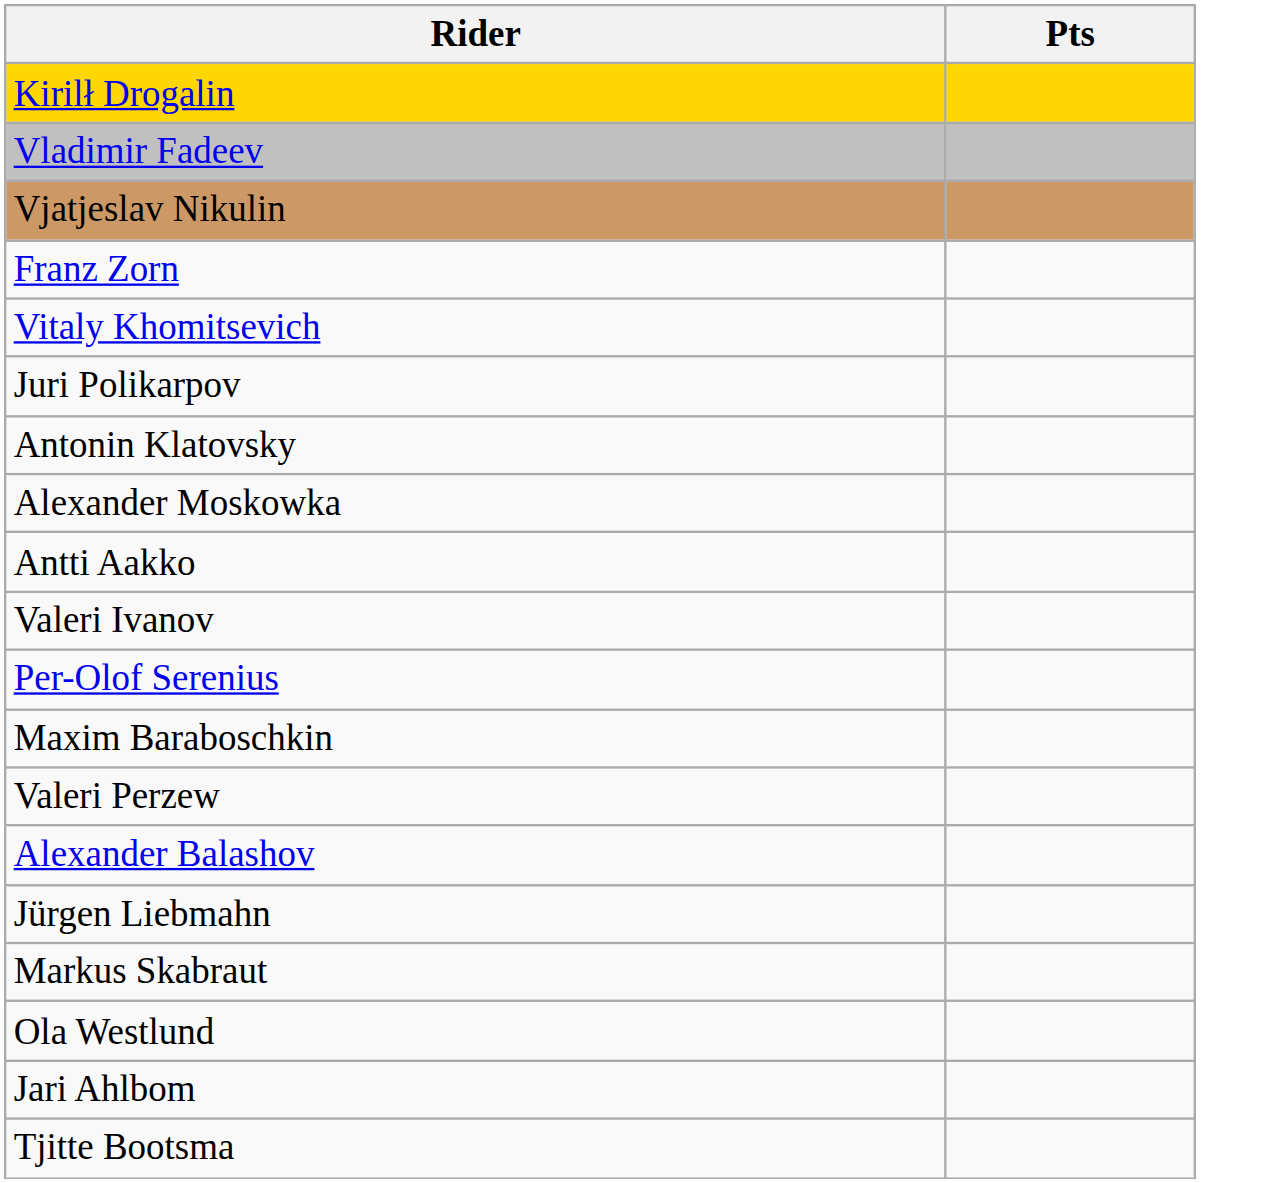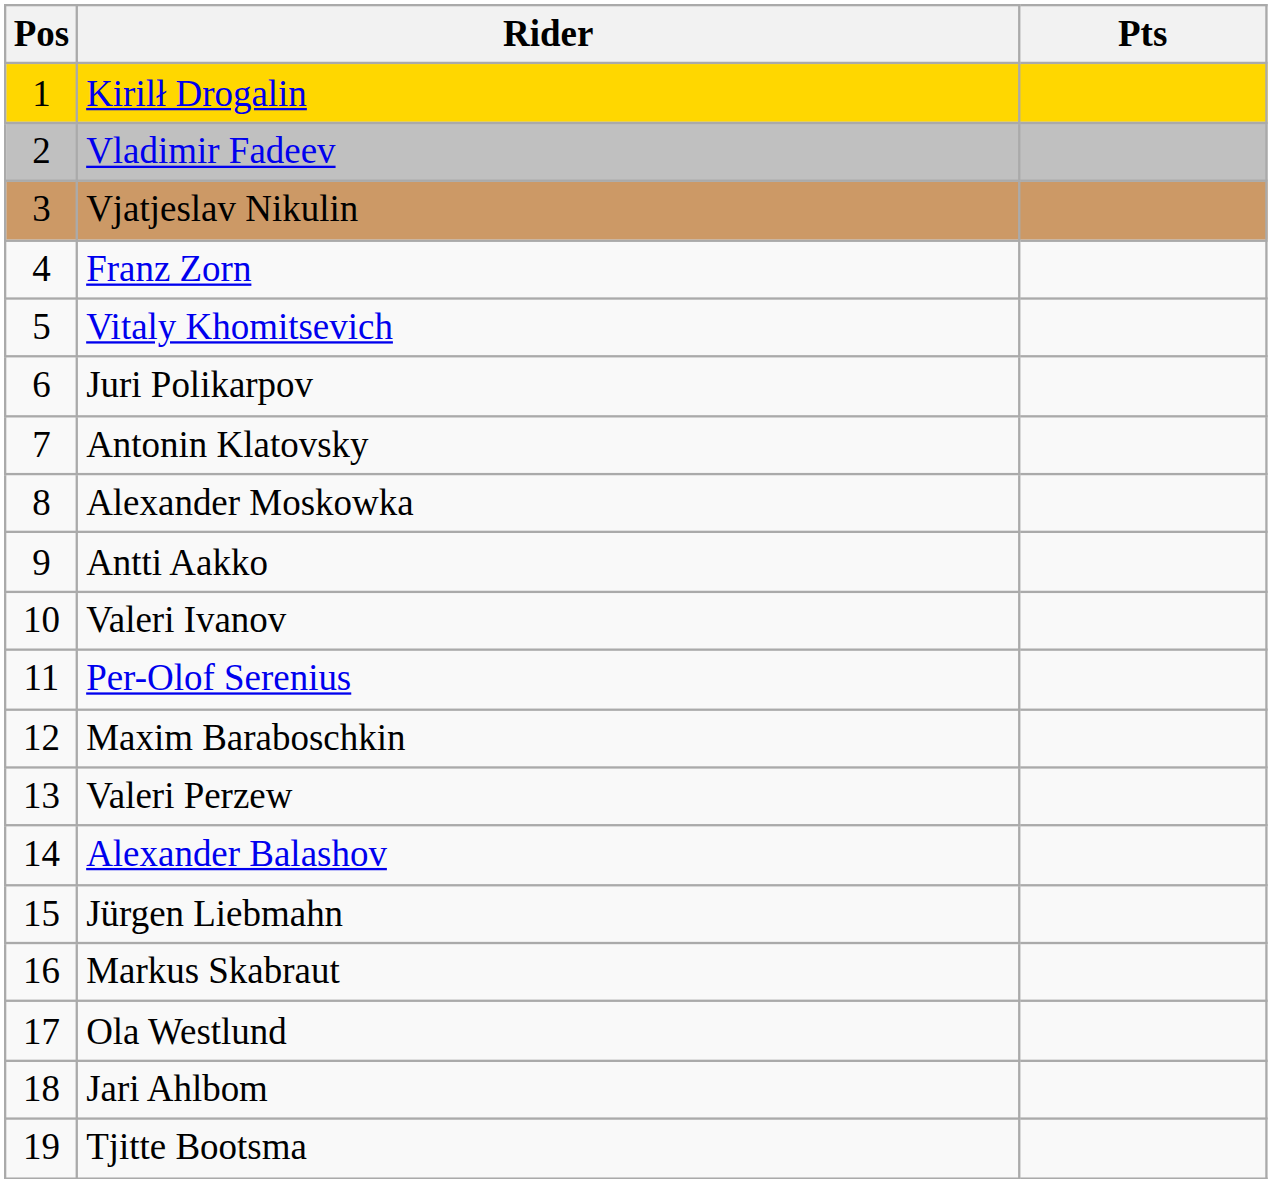+ column: Pos | 1 | 2 | 3 | 4 | 5 | 6 | 7 | 8 | 9 | 10 | 11 | 12 | 13 | 14 | 15 | 16 | 17 | 18 | 19
